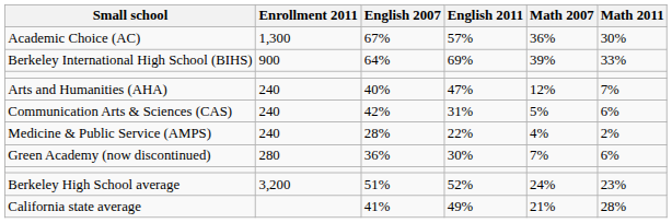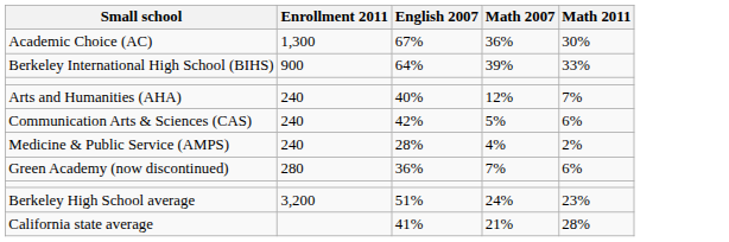- column: English 2011 | 57% | 69% | 47% | 31% | 22% | 30% | 52% | 49%
